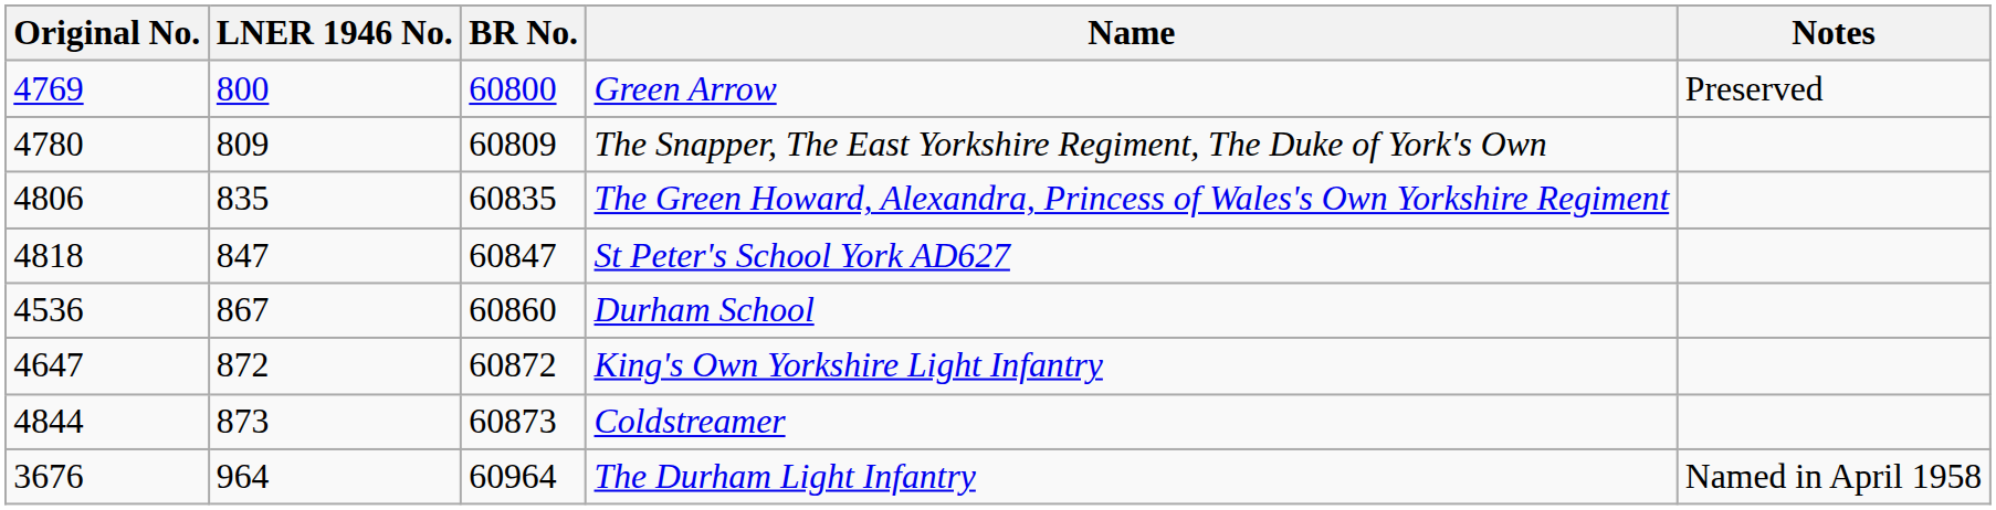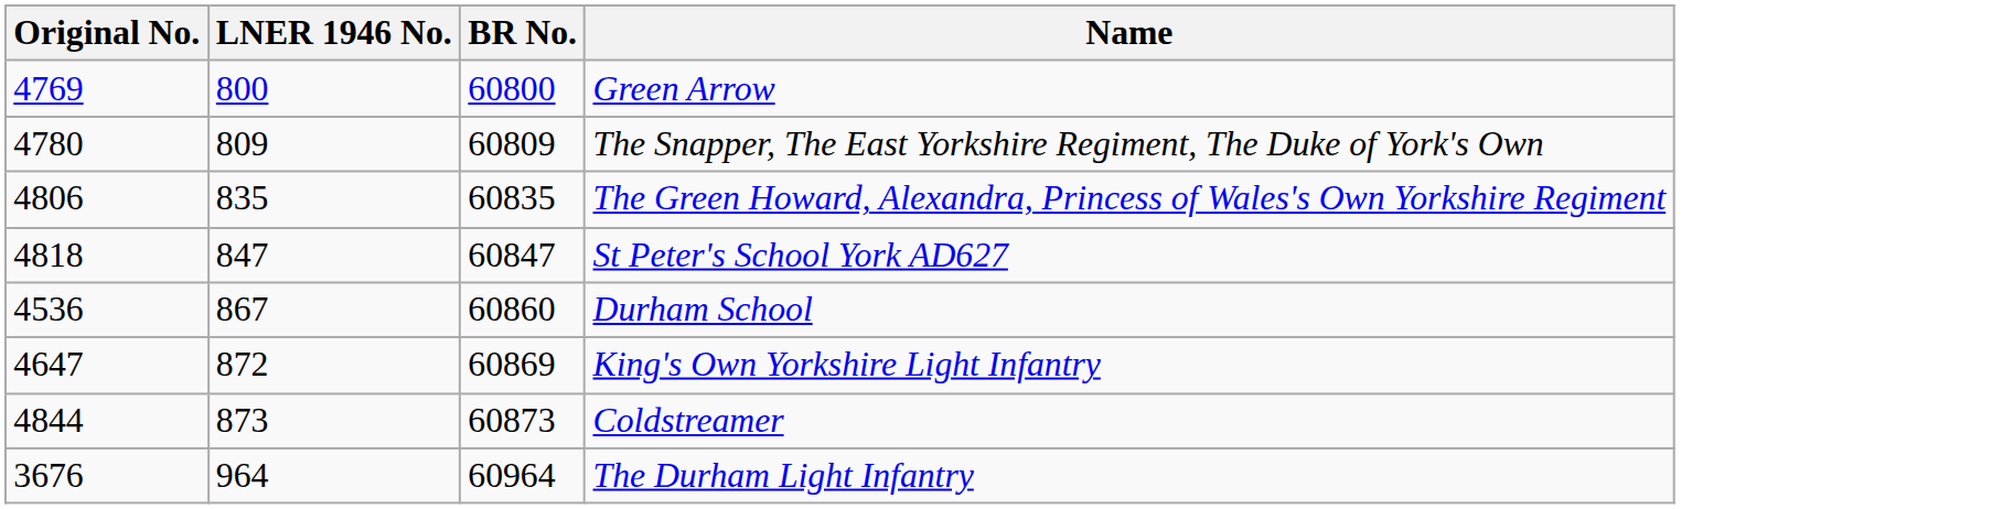- column: Notes | Preserved | Named in April 1958
King's Own Yorkshire Light Infantry | BR No.: 60872 -> 60869
